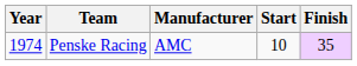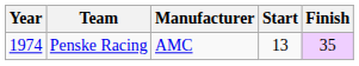Penske Racing | Start: 10 -> 13
